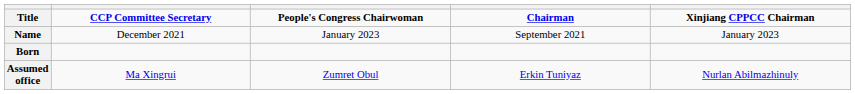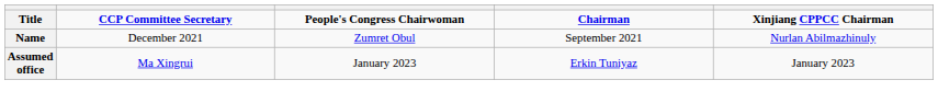Name | column 3: January 2023 -> Zumret Obul
Name | column 5: January 2023 -> Nurlan Abilmazhinuly
- row: Born
Assumed office | column 3: Zumret Obul -> January 2023
Assumed office | column 5: Nurlan Abilmazhinuly -> January 2023
